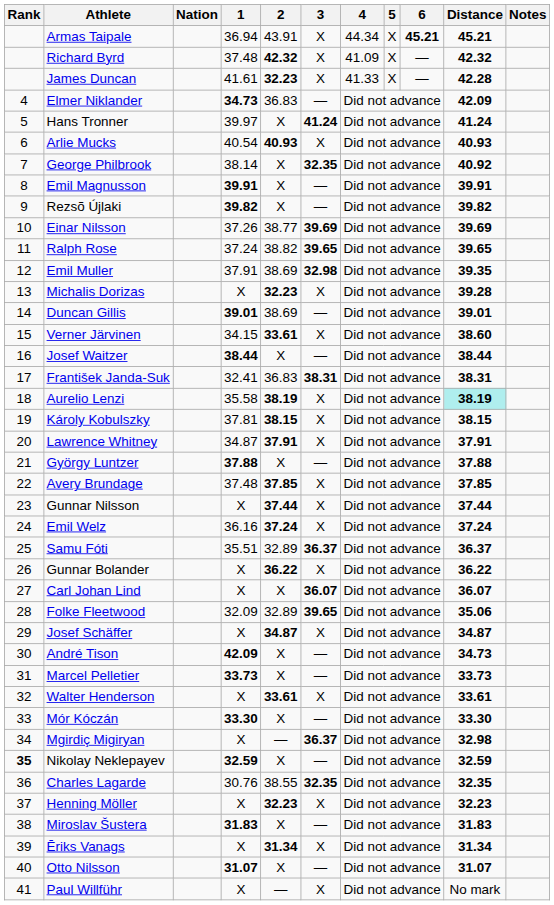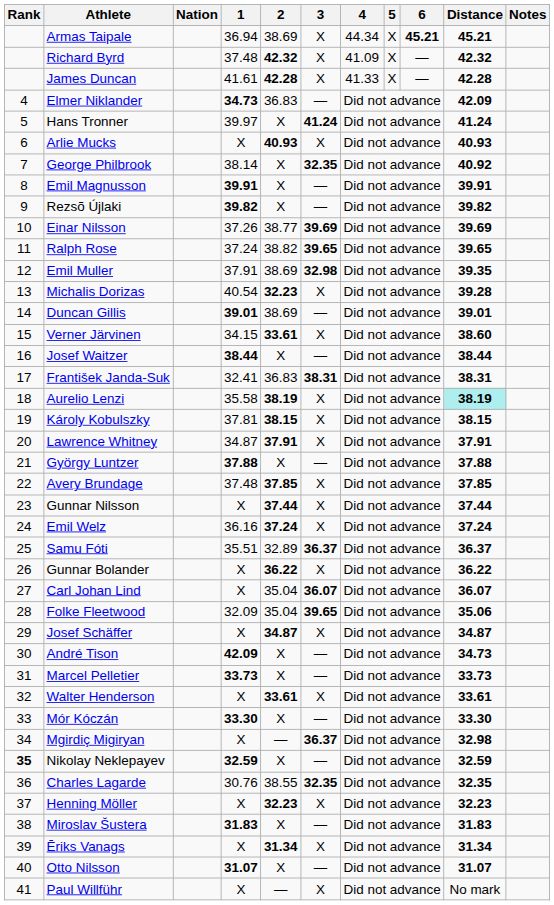Armas Taipale | 2: 43.91 -> 38.69
James Duncan | 2: 32.23 -> 42.28
Arlie Mucks | 1: 40.54 -> X
Michalis Dorizas | 1: X -> 40.54
Carl Johan Lind | 2: X -> 35.04
Folke Fleetwood | 2: 32.89 -> 35.04
